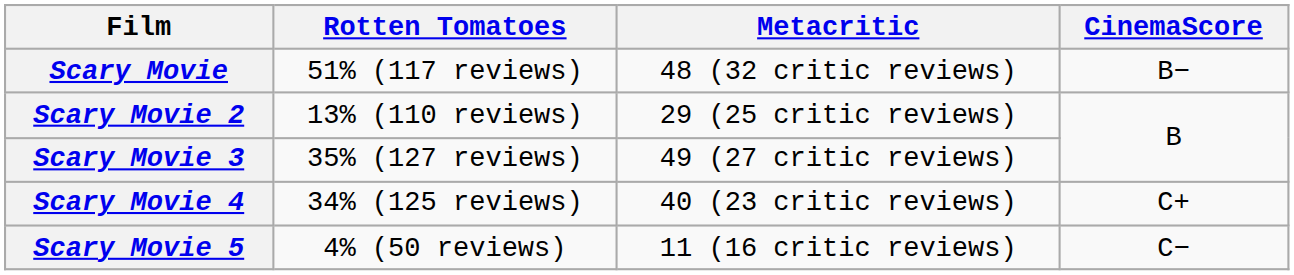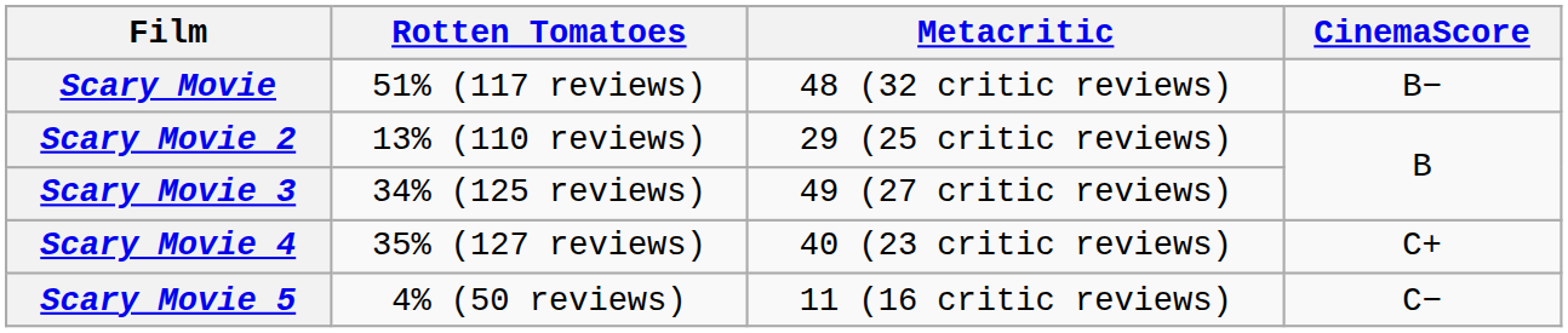Scary Movie 3 | Rotten Tomatoes: 35% (127 reviews) -> 34% (125 reviews)
Scary Movie 4 | Rotten Tomatoes: 34% (125 reviews) -> 35% (127 reviews)
